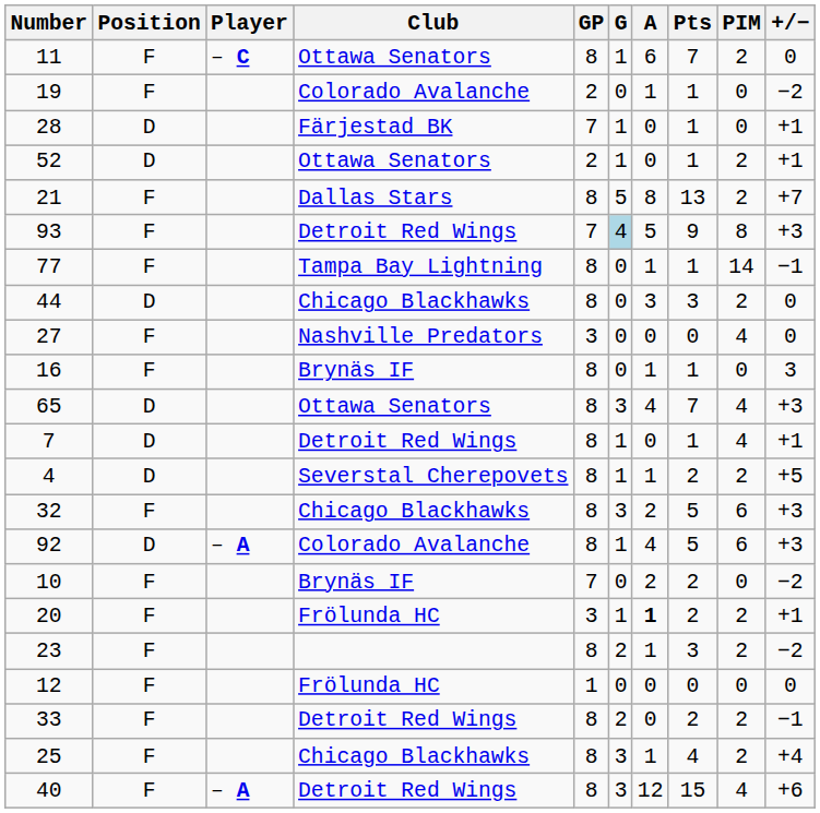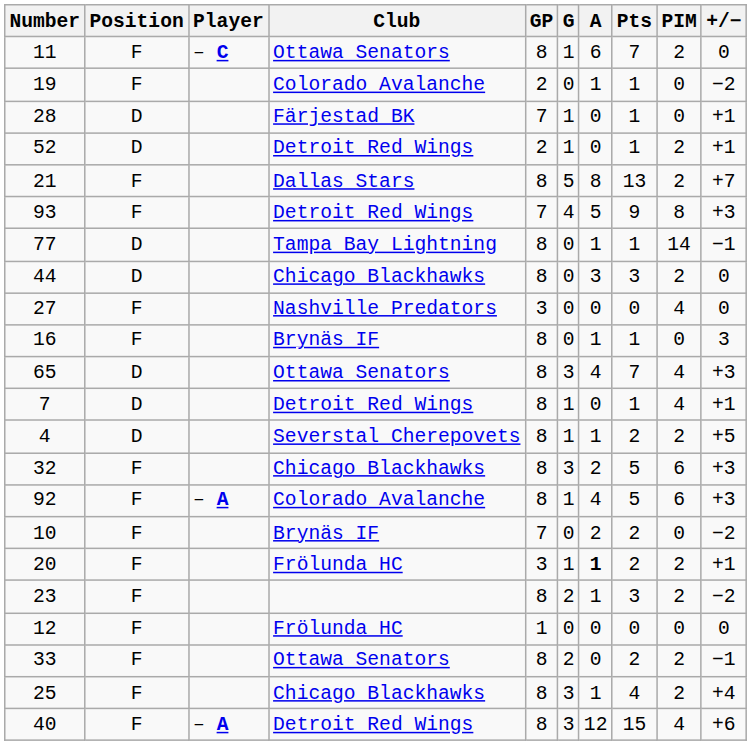52 | Club: Ottawa Senators -> Detroit Red Wings
93 | G: lightblue background -> no background
77 | Position: F -> D
92 | Position: D -> F
33 | Club: Detroit Red Wings -> Ottawa Senators
